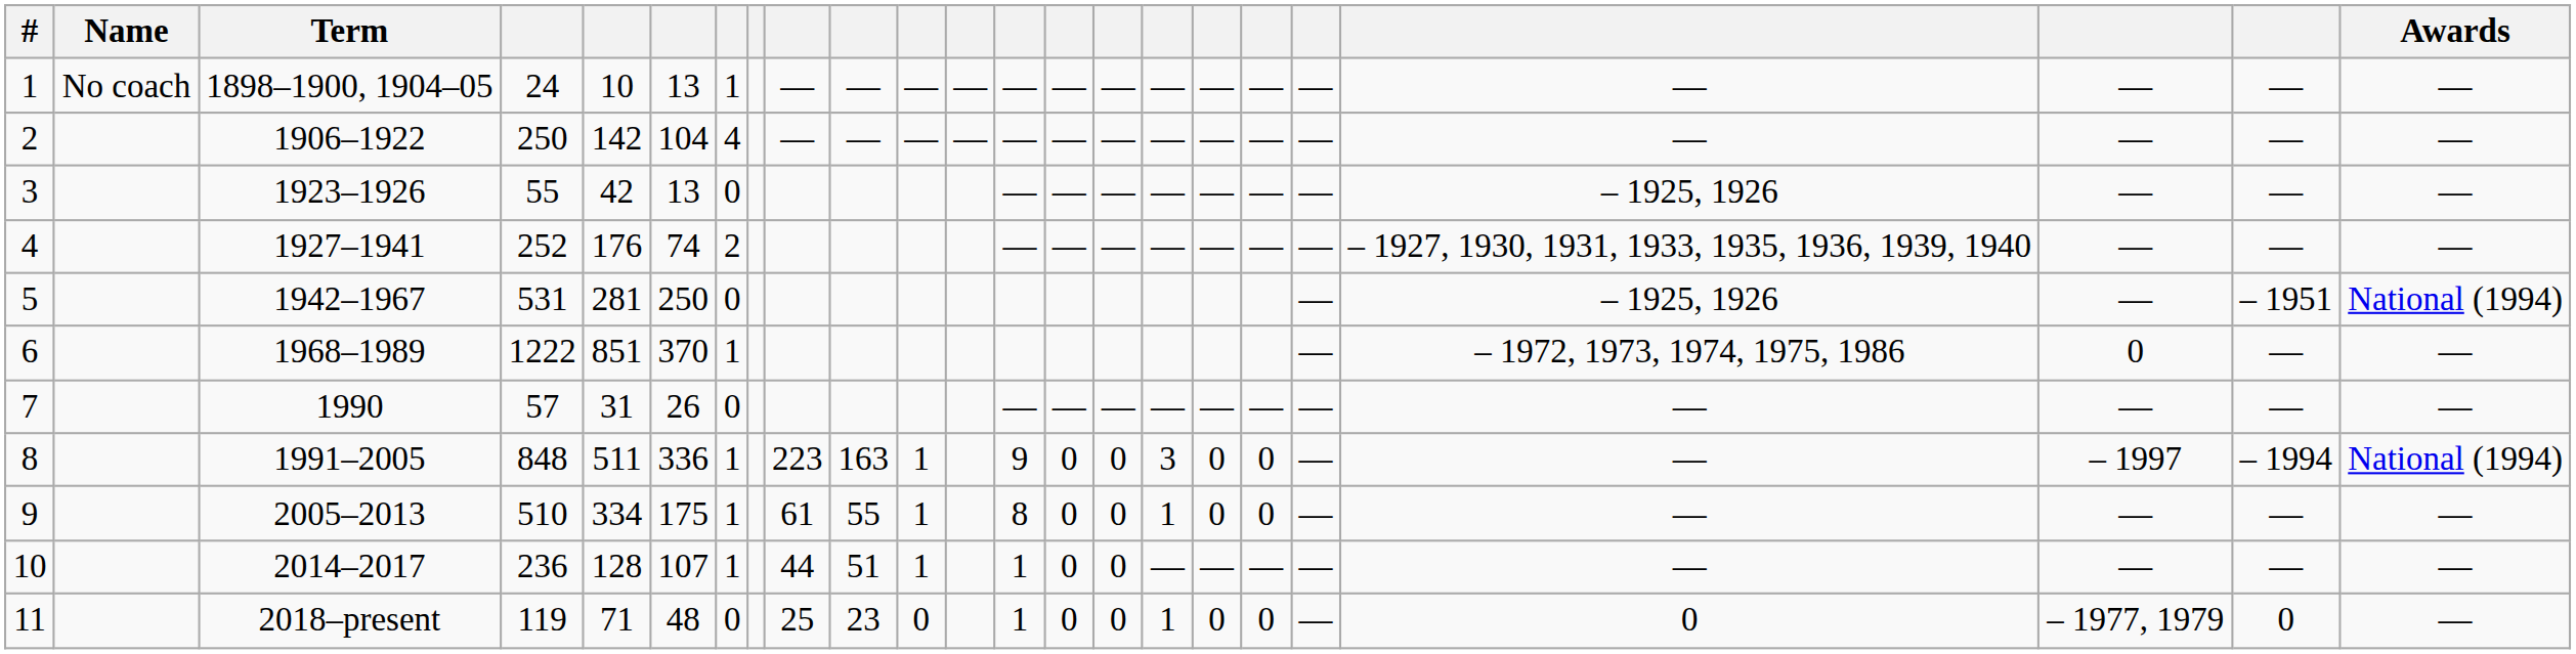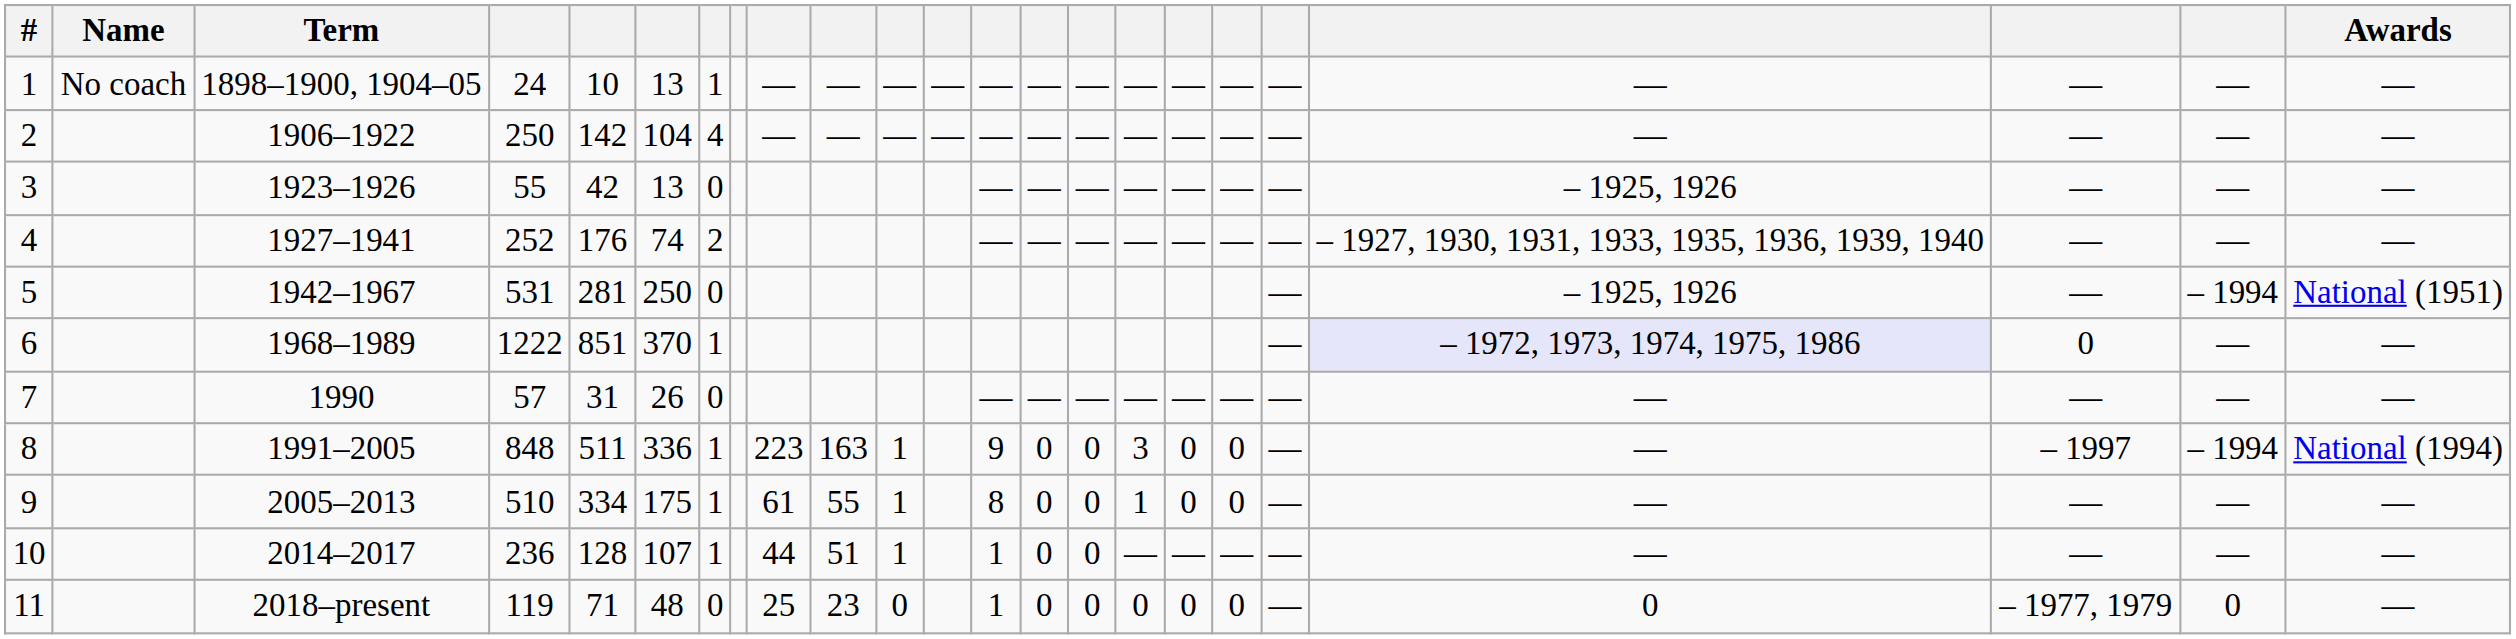5 | column 22: – 1951 -> – 1994
5 | Awards: National (1994) -> National (1951)
6 | column 20: no background -> lavender background
11 | column 16: 1 -> 0
